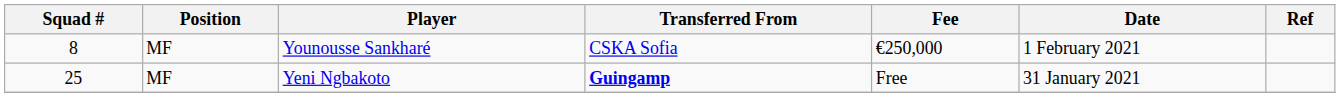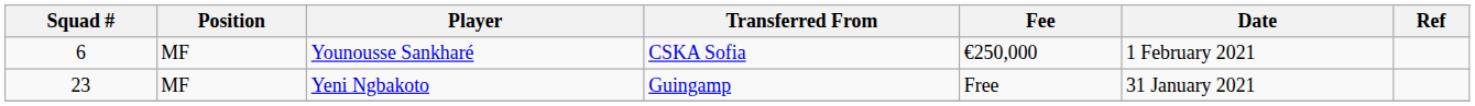Younousse Sankharé | Squad #: 8 -> 6
Yeni Ngbakoto | Squad #: 25 -> 23
Yeni Ngbakoto | Transferred From: bold -> normal
